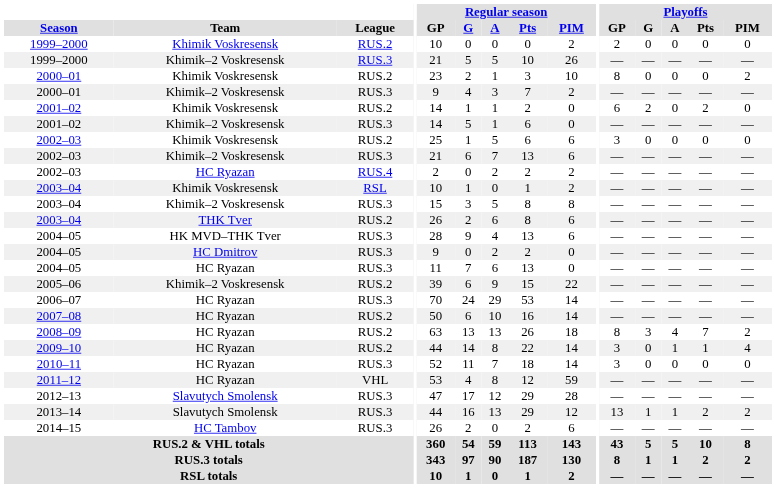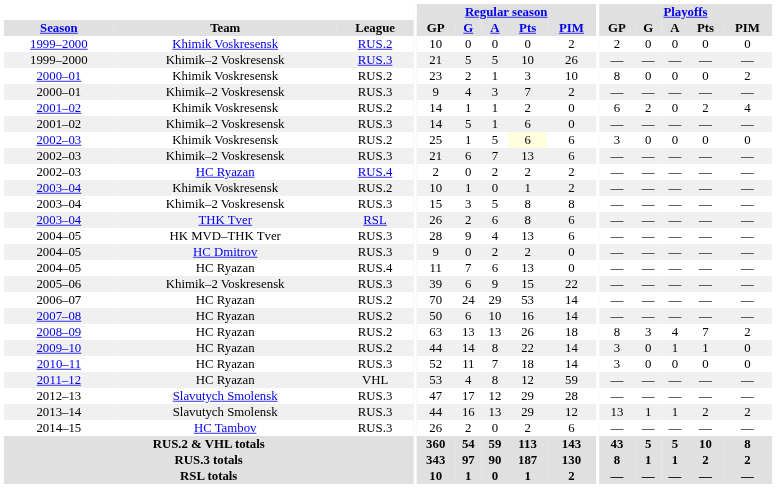2001–02 / Khimik Voskresensk | Playoffs / PIM: 0 -> 4
2002–03 / Khimik Voskresensk | Regular season / Pts: no background -> lightyellow background
2003–04 / Khimik Voskresensk | League: RSL -> RUS.2
2003–04 / THK Tver | League: RUS.2 -> RSL
2004–05 / HC Ryazan | League: RUS.3 -> RUS.4
2005–06 | League: RUS.2 -> RUS.3
2006–07 | League: RUS.3 -> RUS.2
2009–10 | Playoffs / PIM: 4 -> 0
